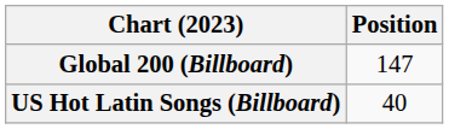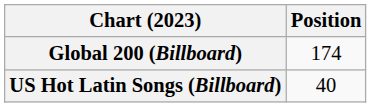Global 200 (Billboard) | Position: 147 -> 174
